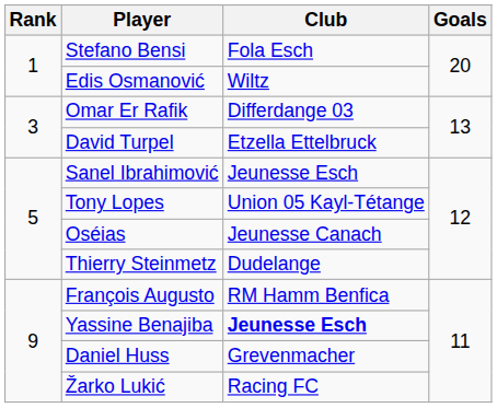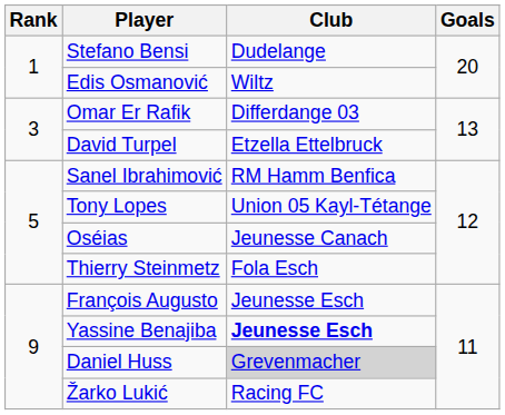Stefano Bensi | Club: Fola Esch -> Dudelange
Sanel Ibrahimović | Club: Jeunesse Esch -> RM Hamm Benfica
Thierry Steinmetz | Club: Dudelange -> Fola Esch
François Augusto | Club: RM Hamm Benfica -> Jeunesse Esch
Daniel Huss | Club: no background -> lightgrey background
